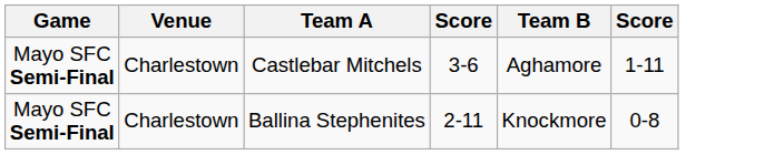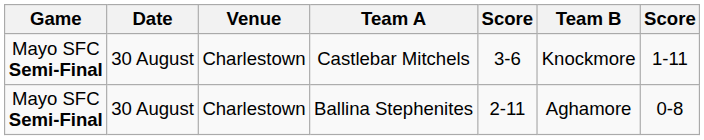+ column: Date | 30 August | 30 August
Castlebar Mitchels | Team B: Aghamore -> Knockmore
Ballina Stephenites | Team B: Knockmore -> Aghamore
